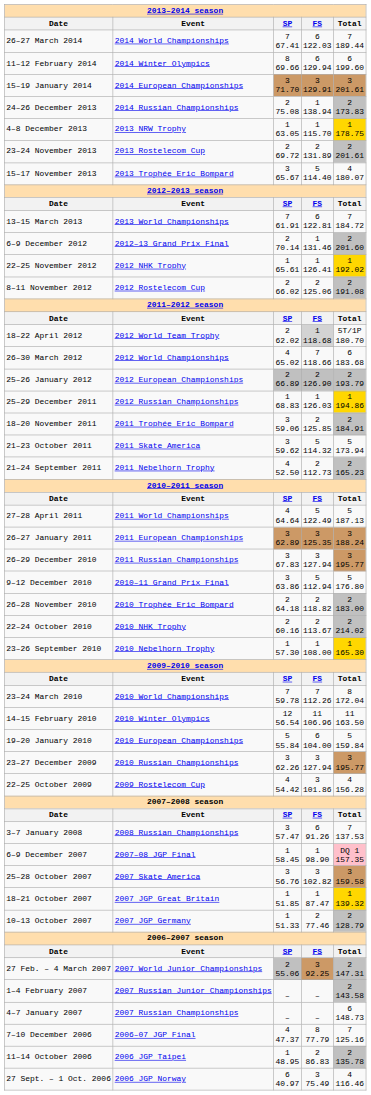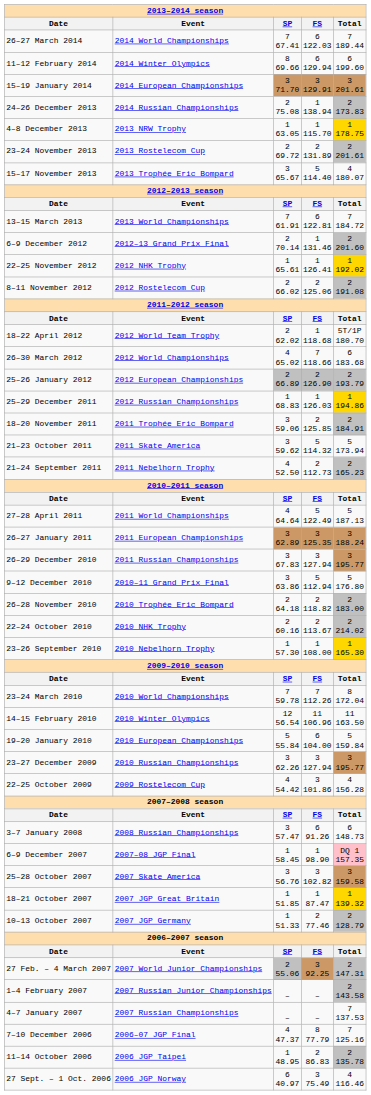18–22 April 2012 | FS: lightgrey background -> no background
3–7 January 2008 | Total: 7 137.53 -> 6 148.73
4–7 January 2007 | Total: 6 148.73 -> 7 137.53
